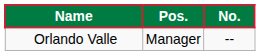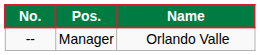columns swapped: No. <-> Name
